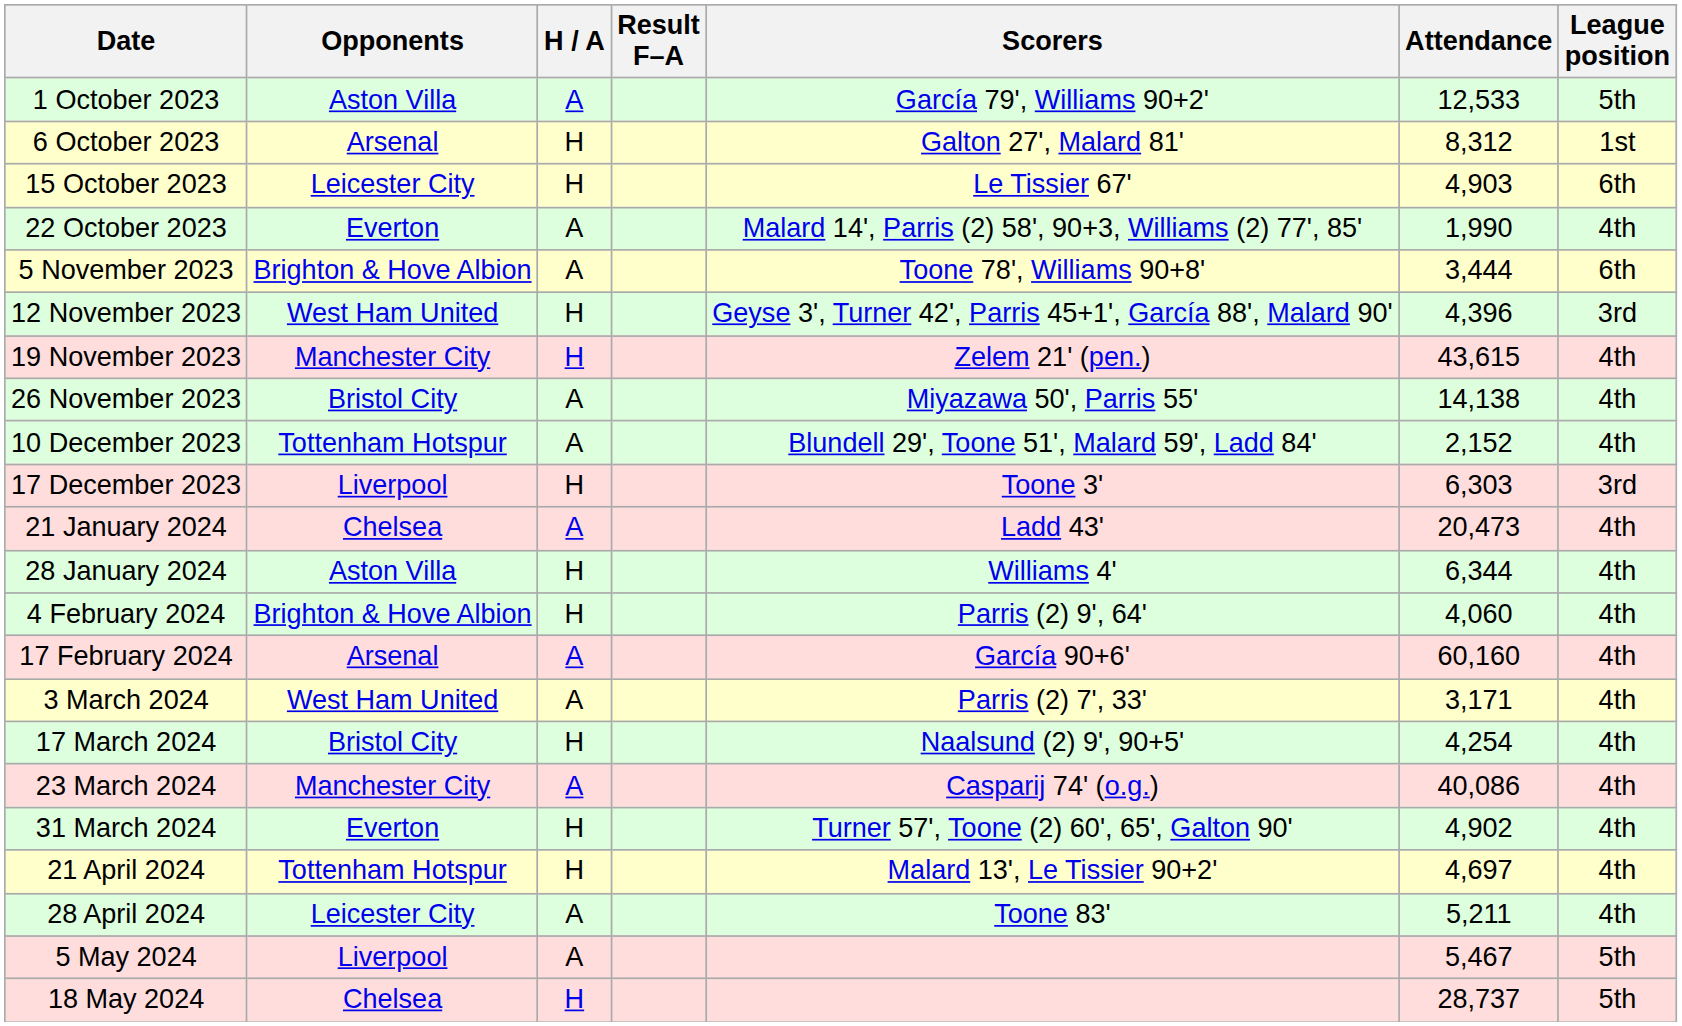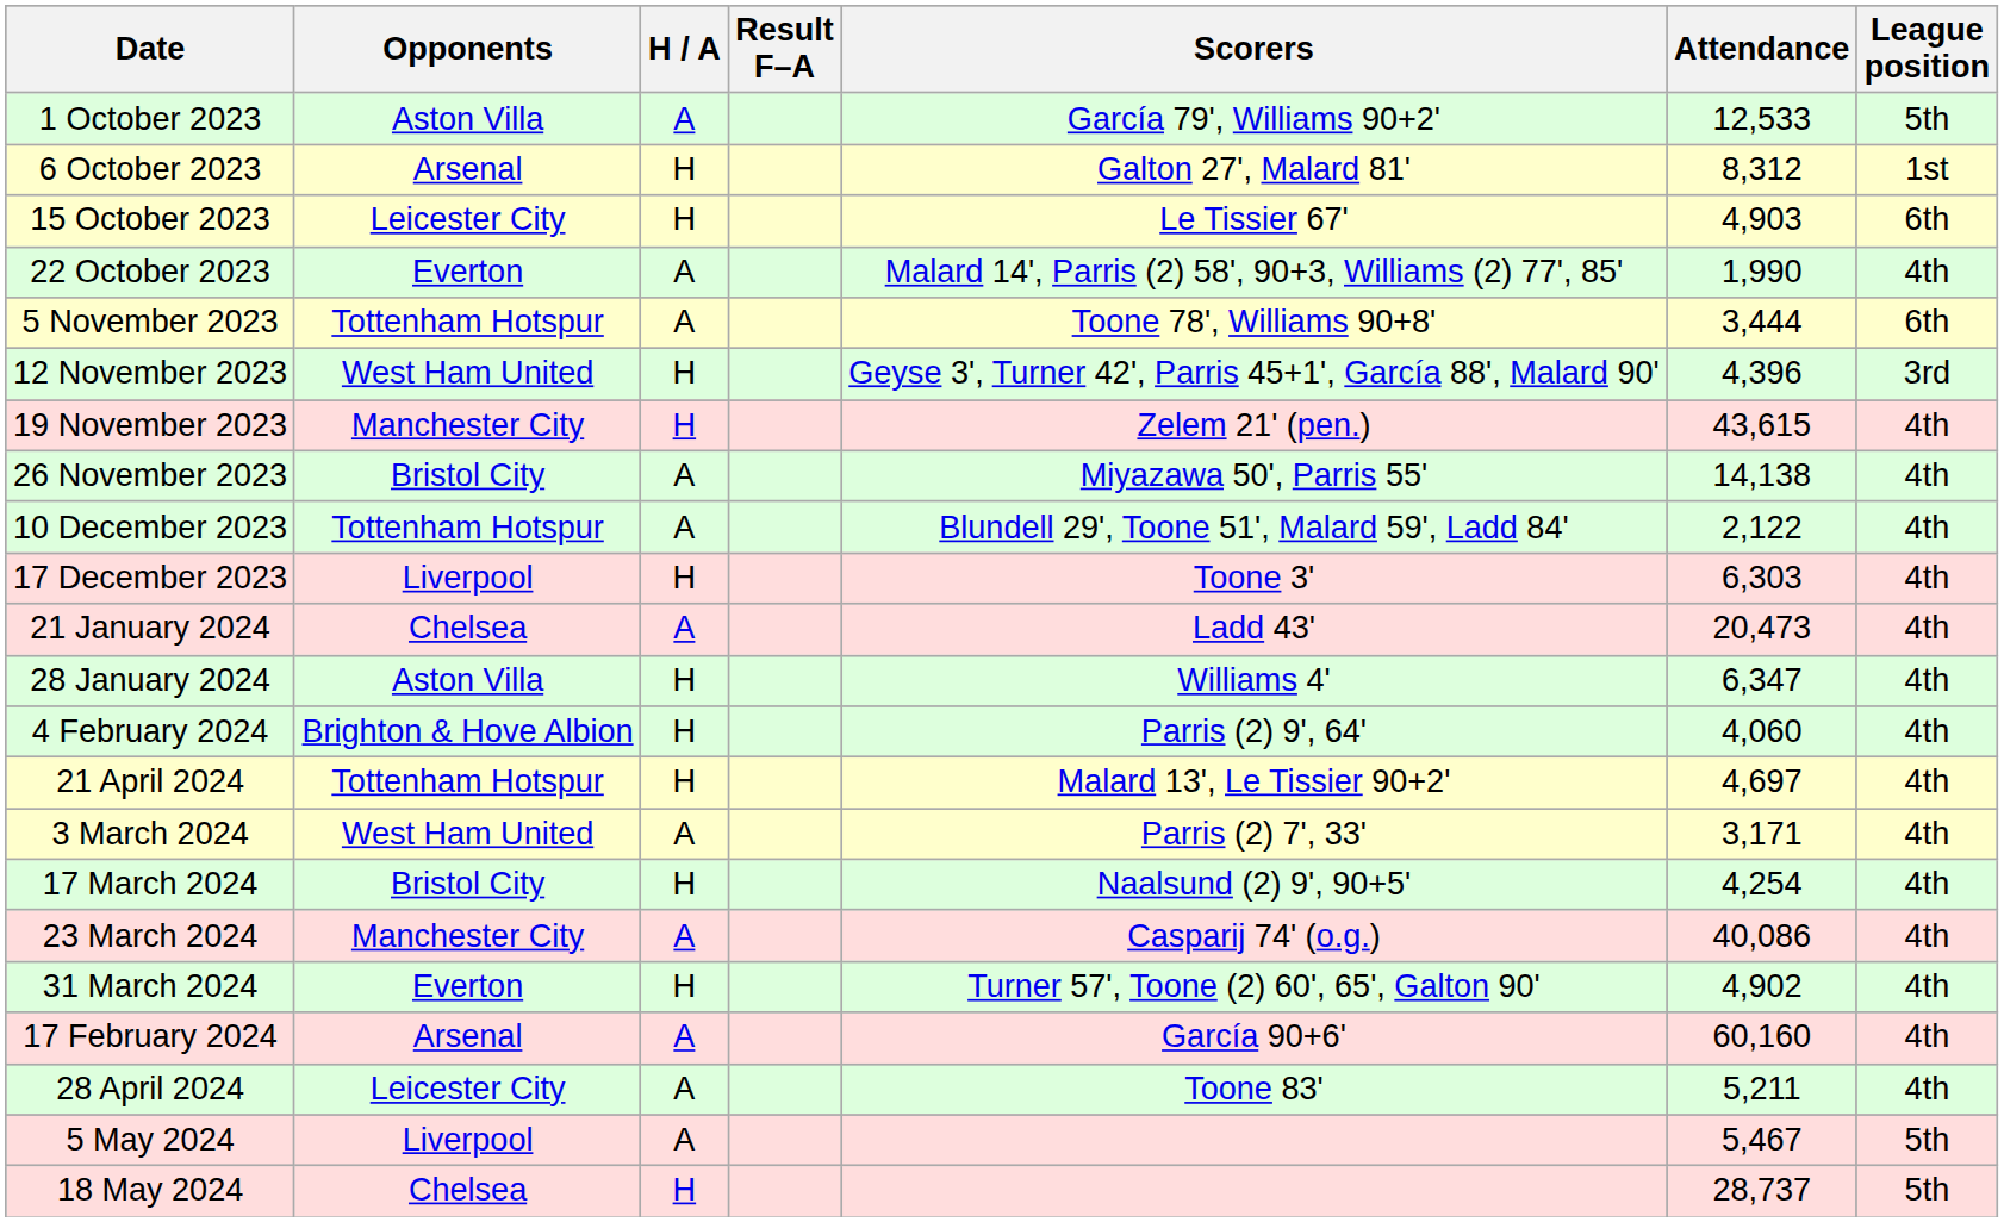5 November 2023 | Opponents: Brighton & Hove Albion -> Tottenham Hotspur
10 December 2023 | Attendance: 2,152 -> 2,122
17 December 2023 | League position: 3rd -> 4th
28 January 2024 | Attendance: 6,344 -> 6,347
rows swapped: 17 February 2024 <-> 21 April 2024
